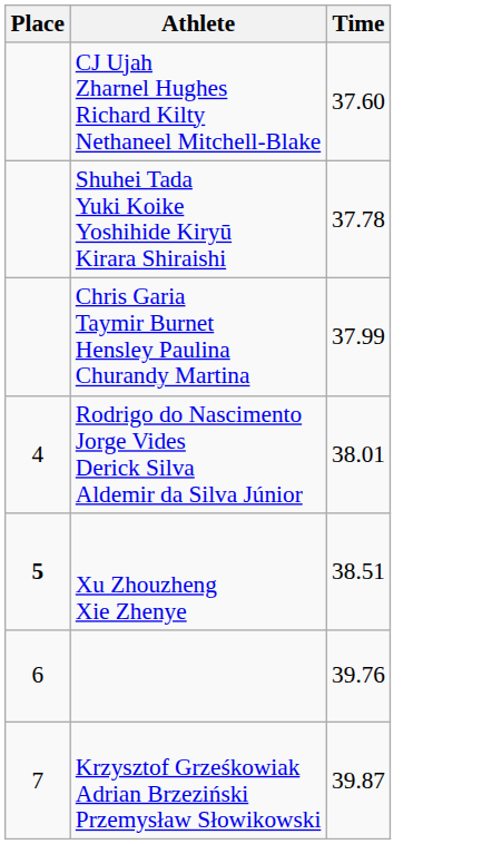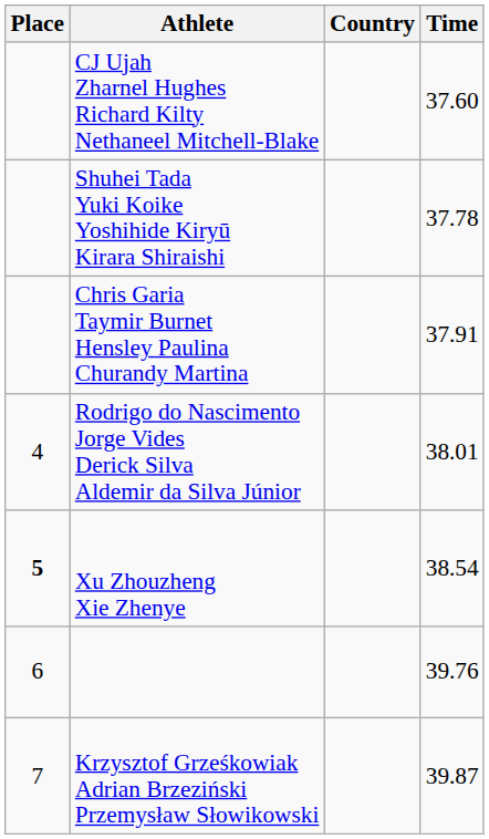+ column: Country
Chris Garia Taymir Burnet Hensley Paulina Churandy Martina | Time: 37.99 -> 37.91
Xu Zhouzheng Xie Zhenye | Time: 38.51 -> 38.54
